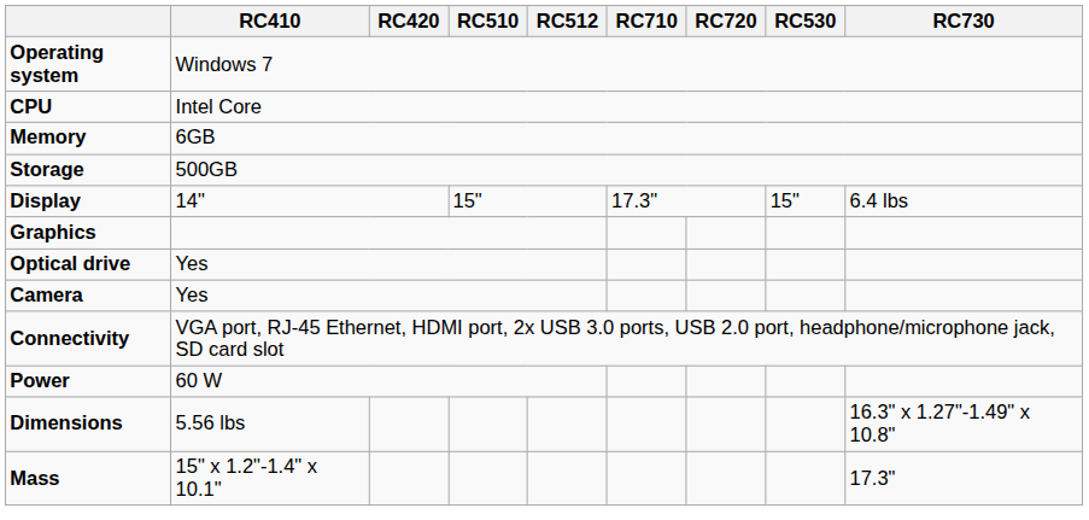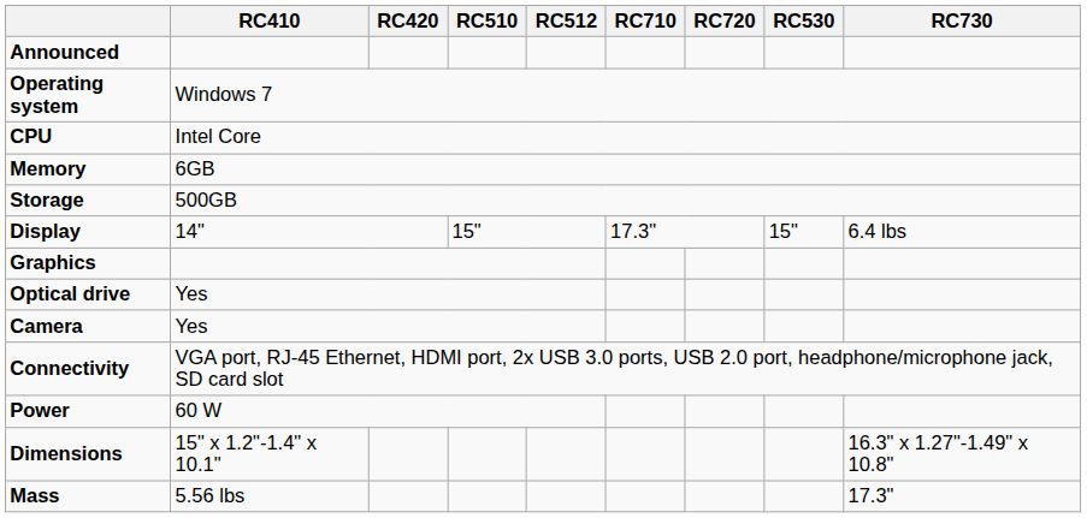+ row: Announced
Dimensions | RC410: 5.56 lbs -> 15" x 1.2"-1.4" x 10.1"
Mass | RC410: 15" x 1.2"-1.4" x 10.1" -> 5.56 lbs
